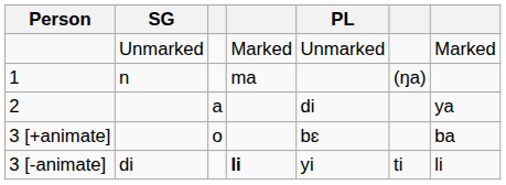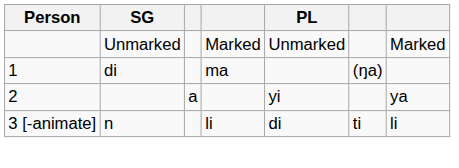1 | SG: n -> di
2 | PL: di -> yi
- row: 3 [+animate] | o | bɛ | ba
3 [-animate] | SG: di -> n
3 [-animate] | column 4: bold -> normal
3 [-animate] | PL: yi -> di
